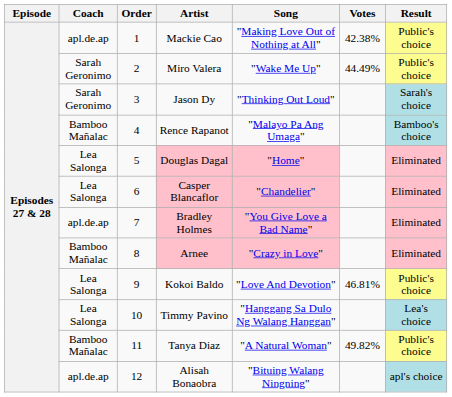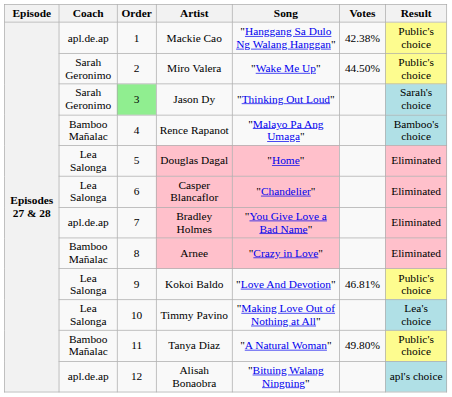Mackie Cao | Song: "Making Love Out of Nothing at All" -> "Hanggang Sa Dulo Ng Walang Hanggan"
Miro Valera | Votes: 44.49% -> 44.50%
Jason Dy | Order: no background -> lightgreen background
Timmy Pavino | Song: "Hanggang Sa Dulo Ng Walang Hanggan" -> "Making Love Out of Nothing at All"
Tanya Diaz | Votes: 49.82% -> 49.80%
